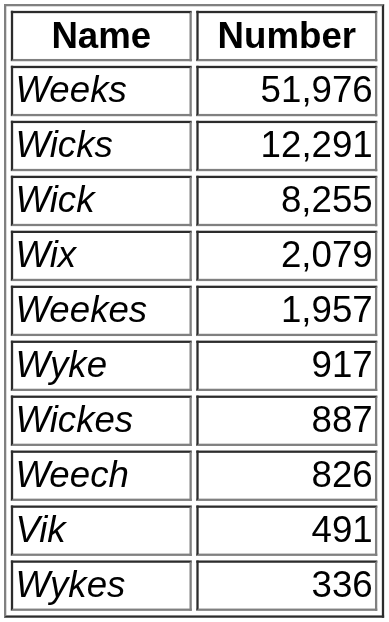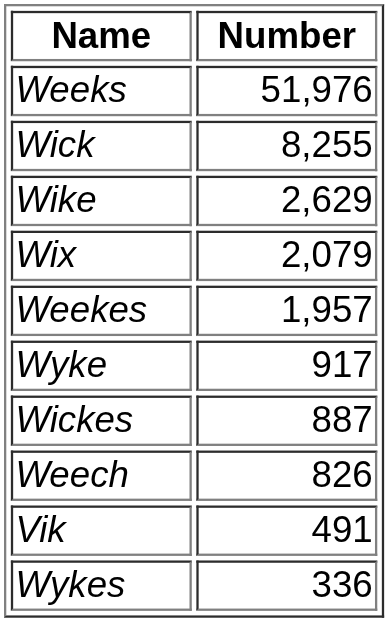- row: Wicks | 12,291
+ row: Wike | 2,629
